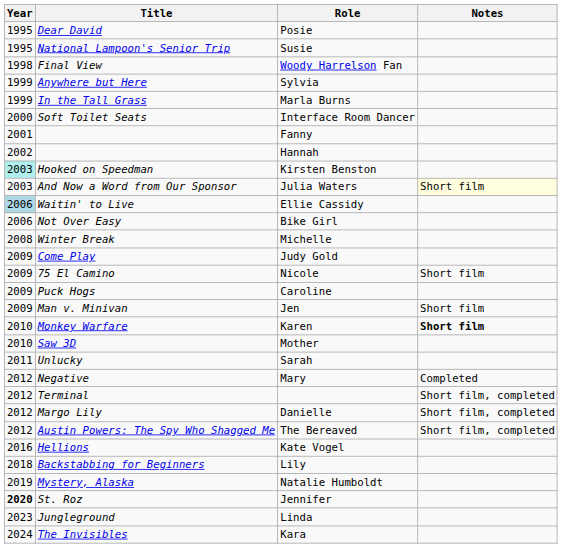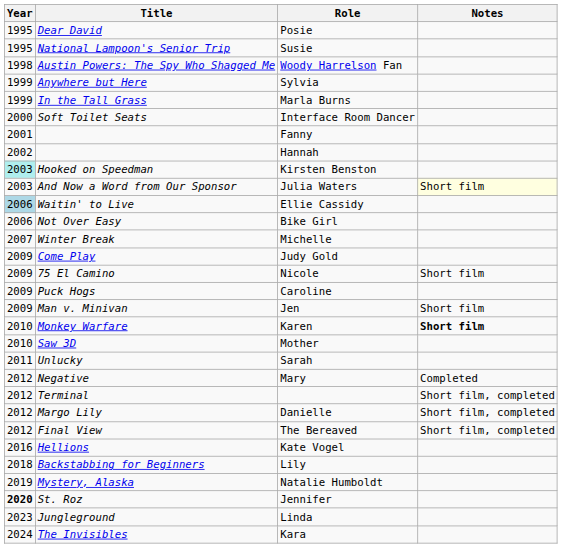Woody Harrelson Fan | Title: Final View -> Austin Powers: The Spy Who Shagged Me
Michelle | Year: 2008 -> 2007
The Bereaved | Title: Austin Powers: The Spy Who Shagged Me -> Final View
